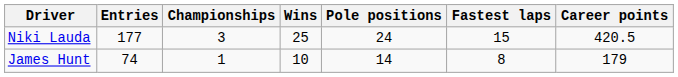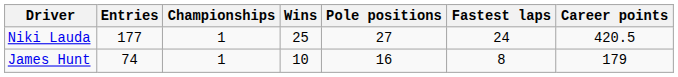Niki Lauda | Championships: 3 -> 1
Niki Lauda | Pole positions: 24 -> 27
Niki Lauda | Fastest laps: 15 -> 24
James Hunt | Pole positions: 14 -> 16
